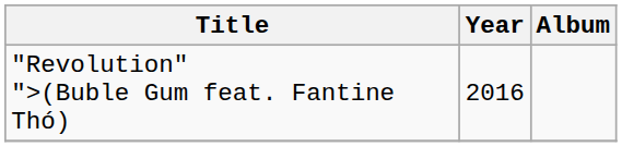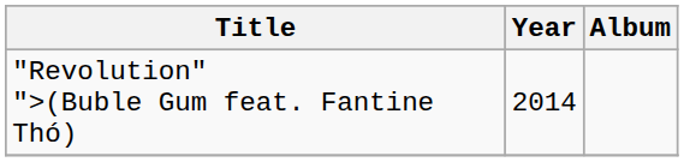"Revolution" ">(Buble Gum feat. Fantine Thó) | Year: 2016 -> 2014
